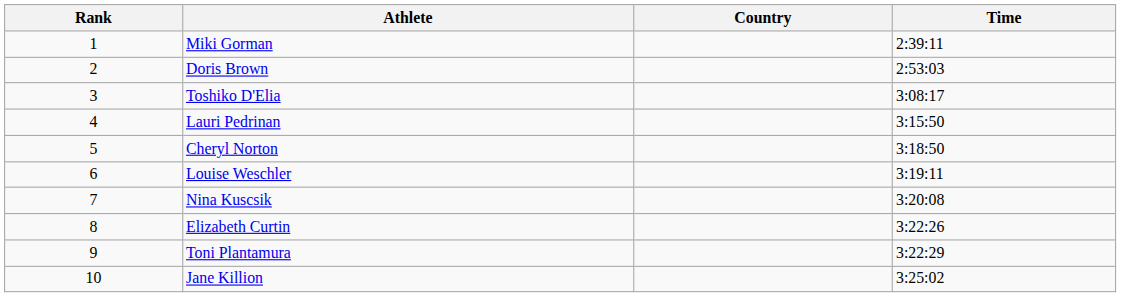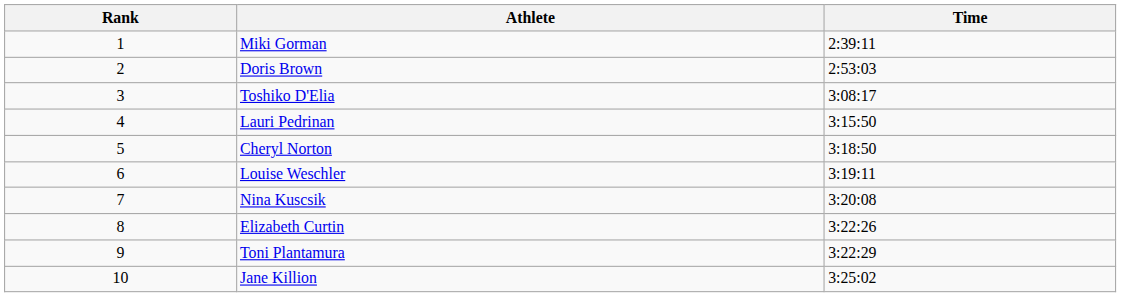- column: Country
